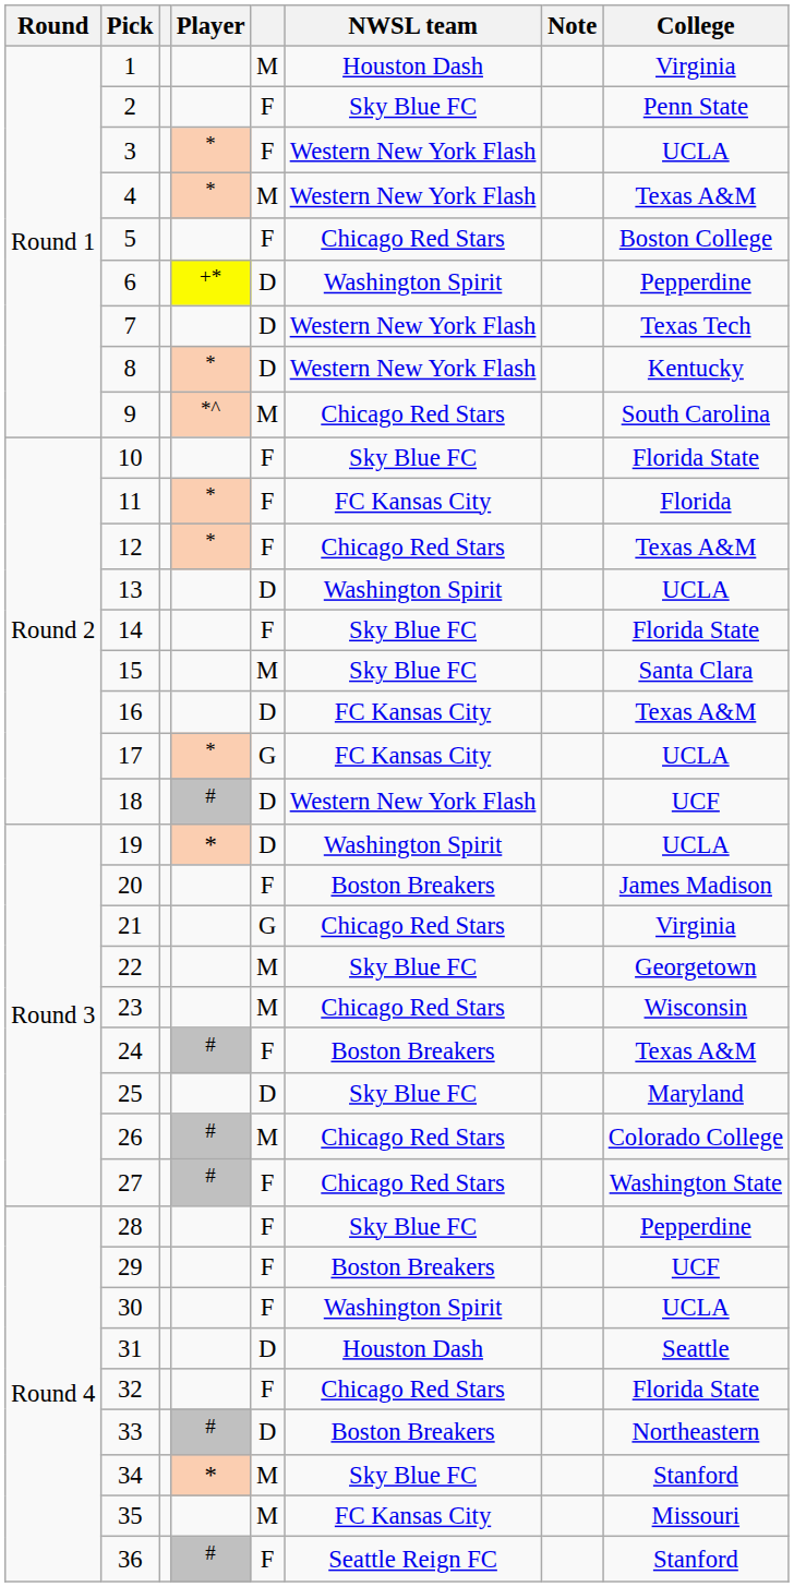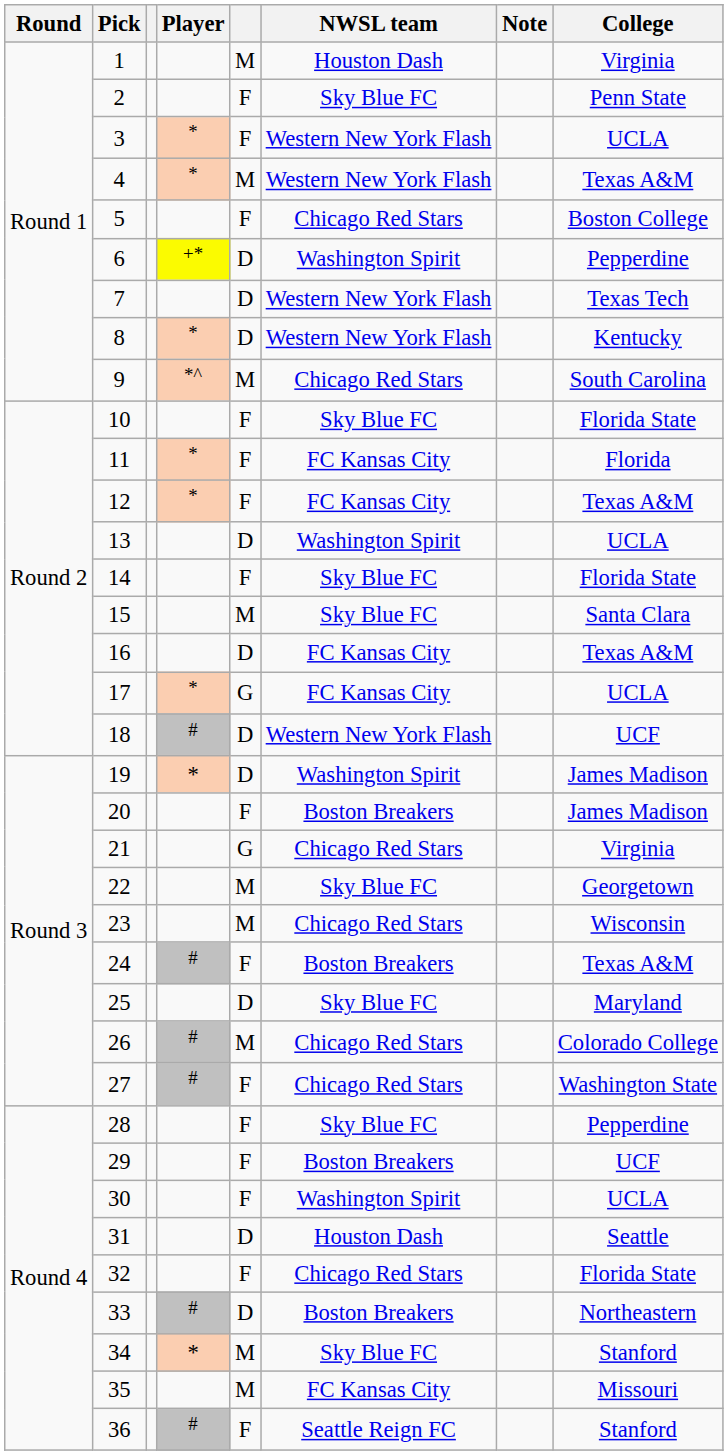12 | NWSL team: Chicago Red Stars -> FC Kansas City
19 | College: UCLA -> James Madison
